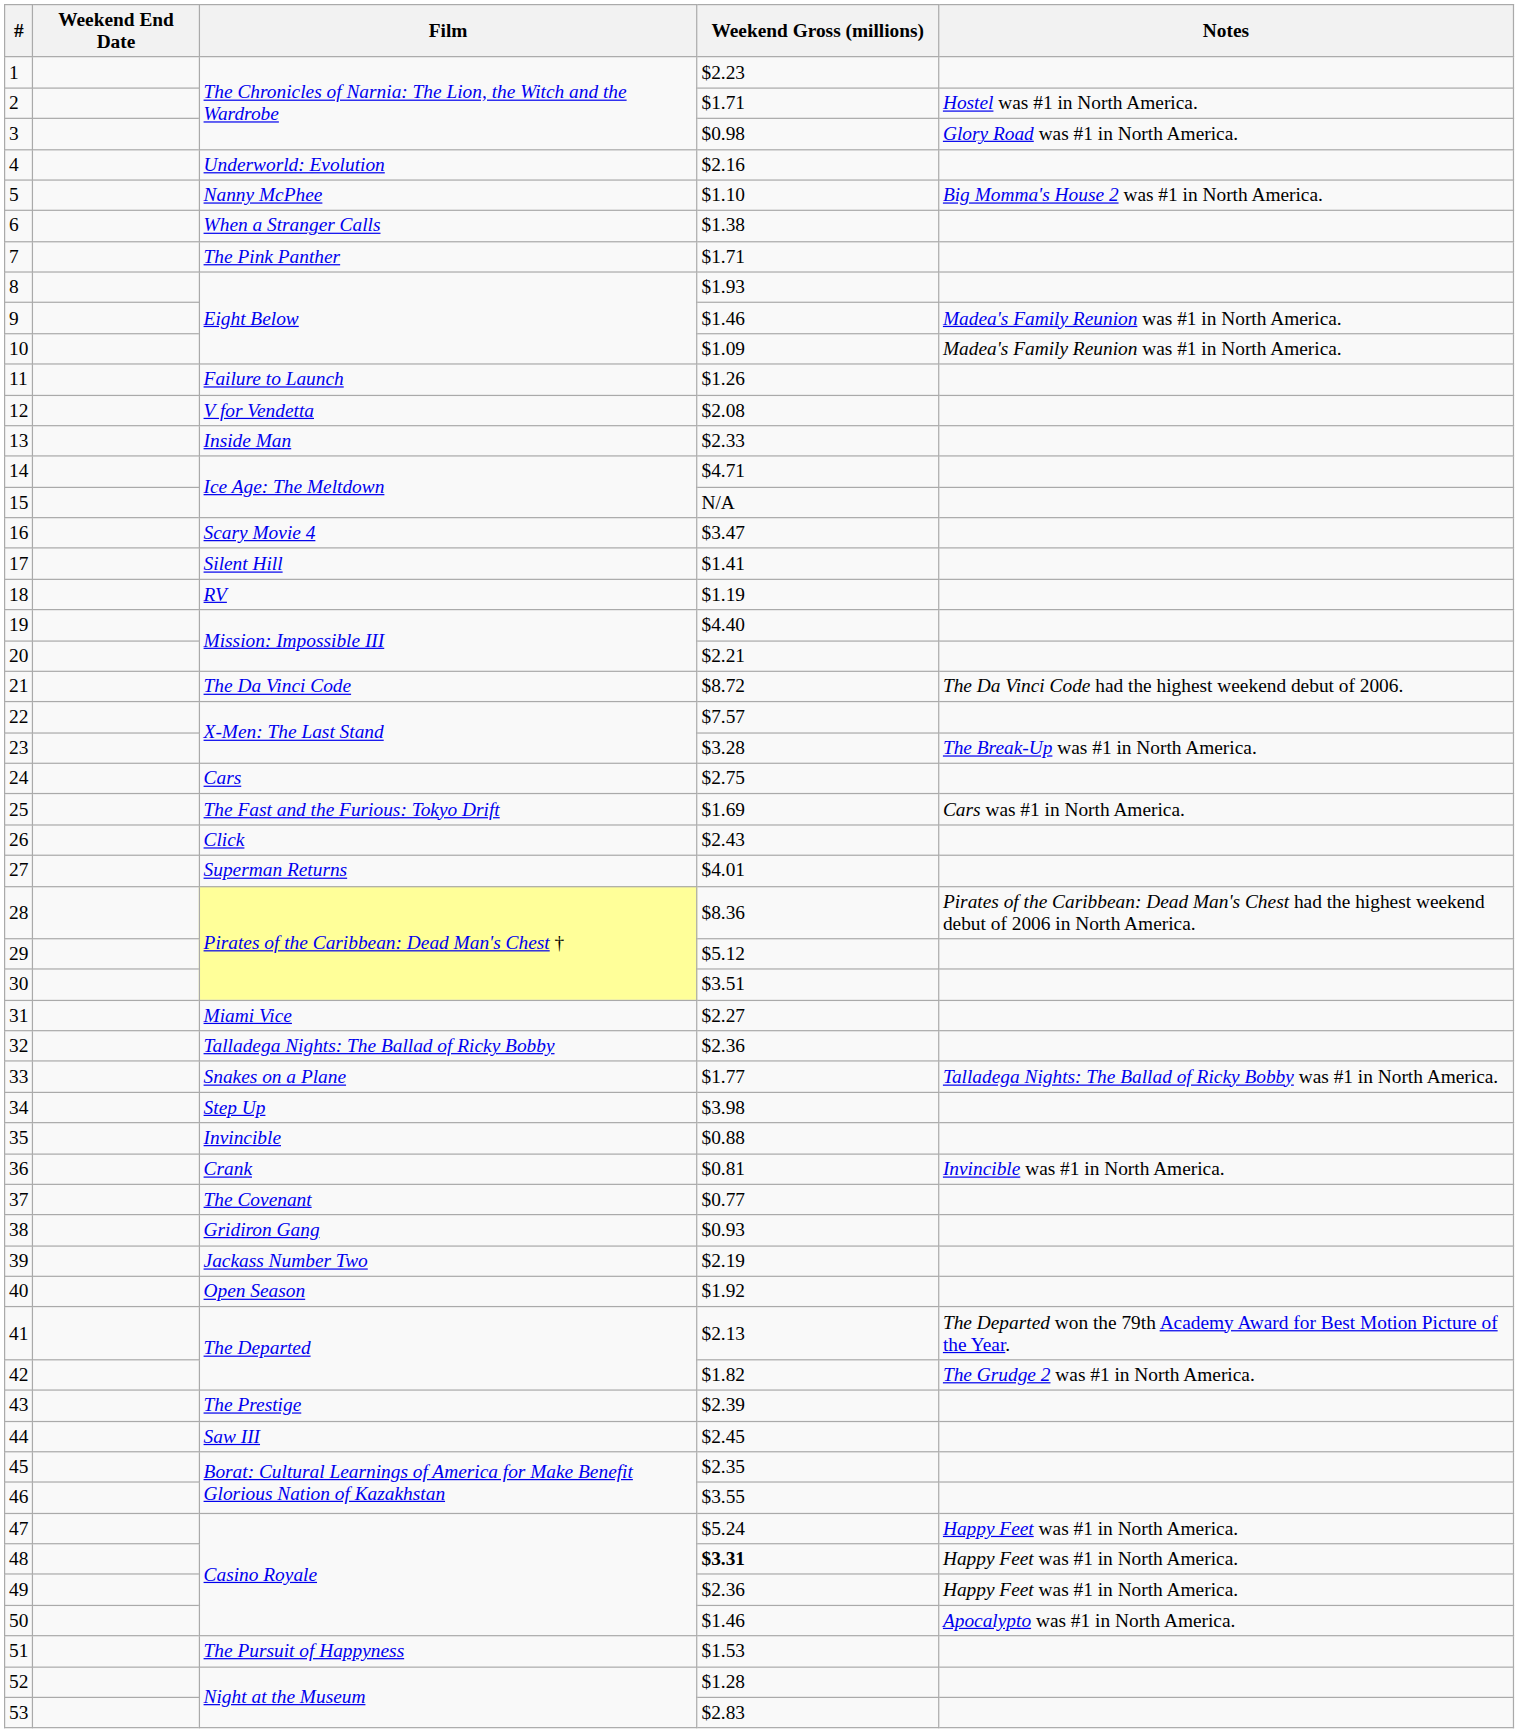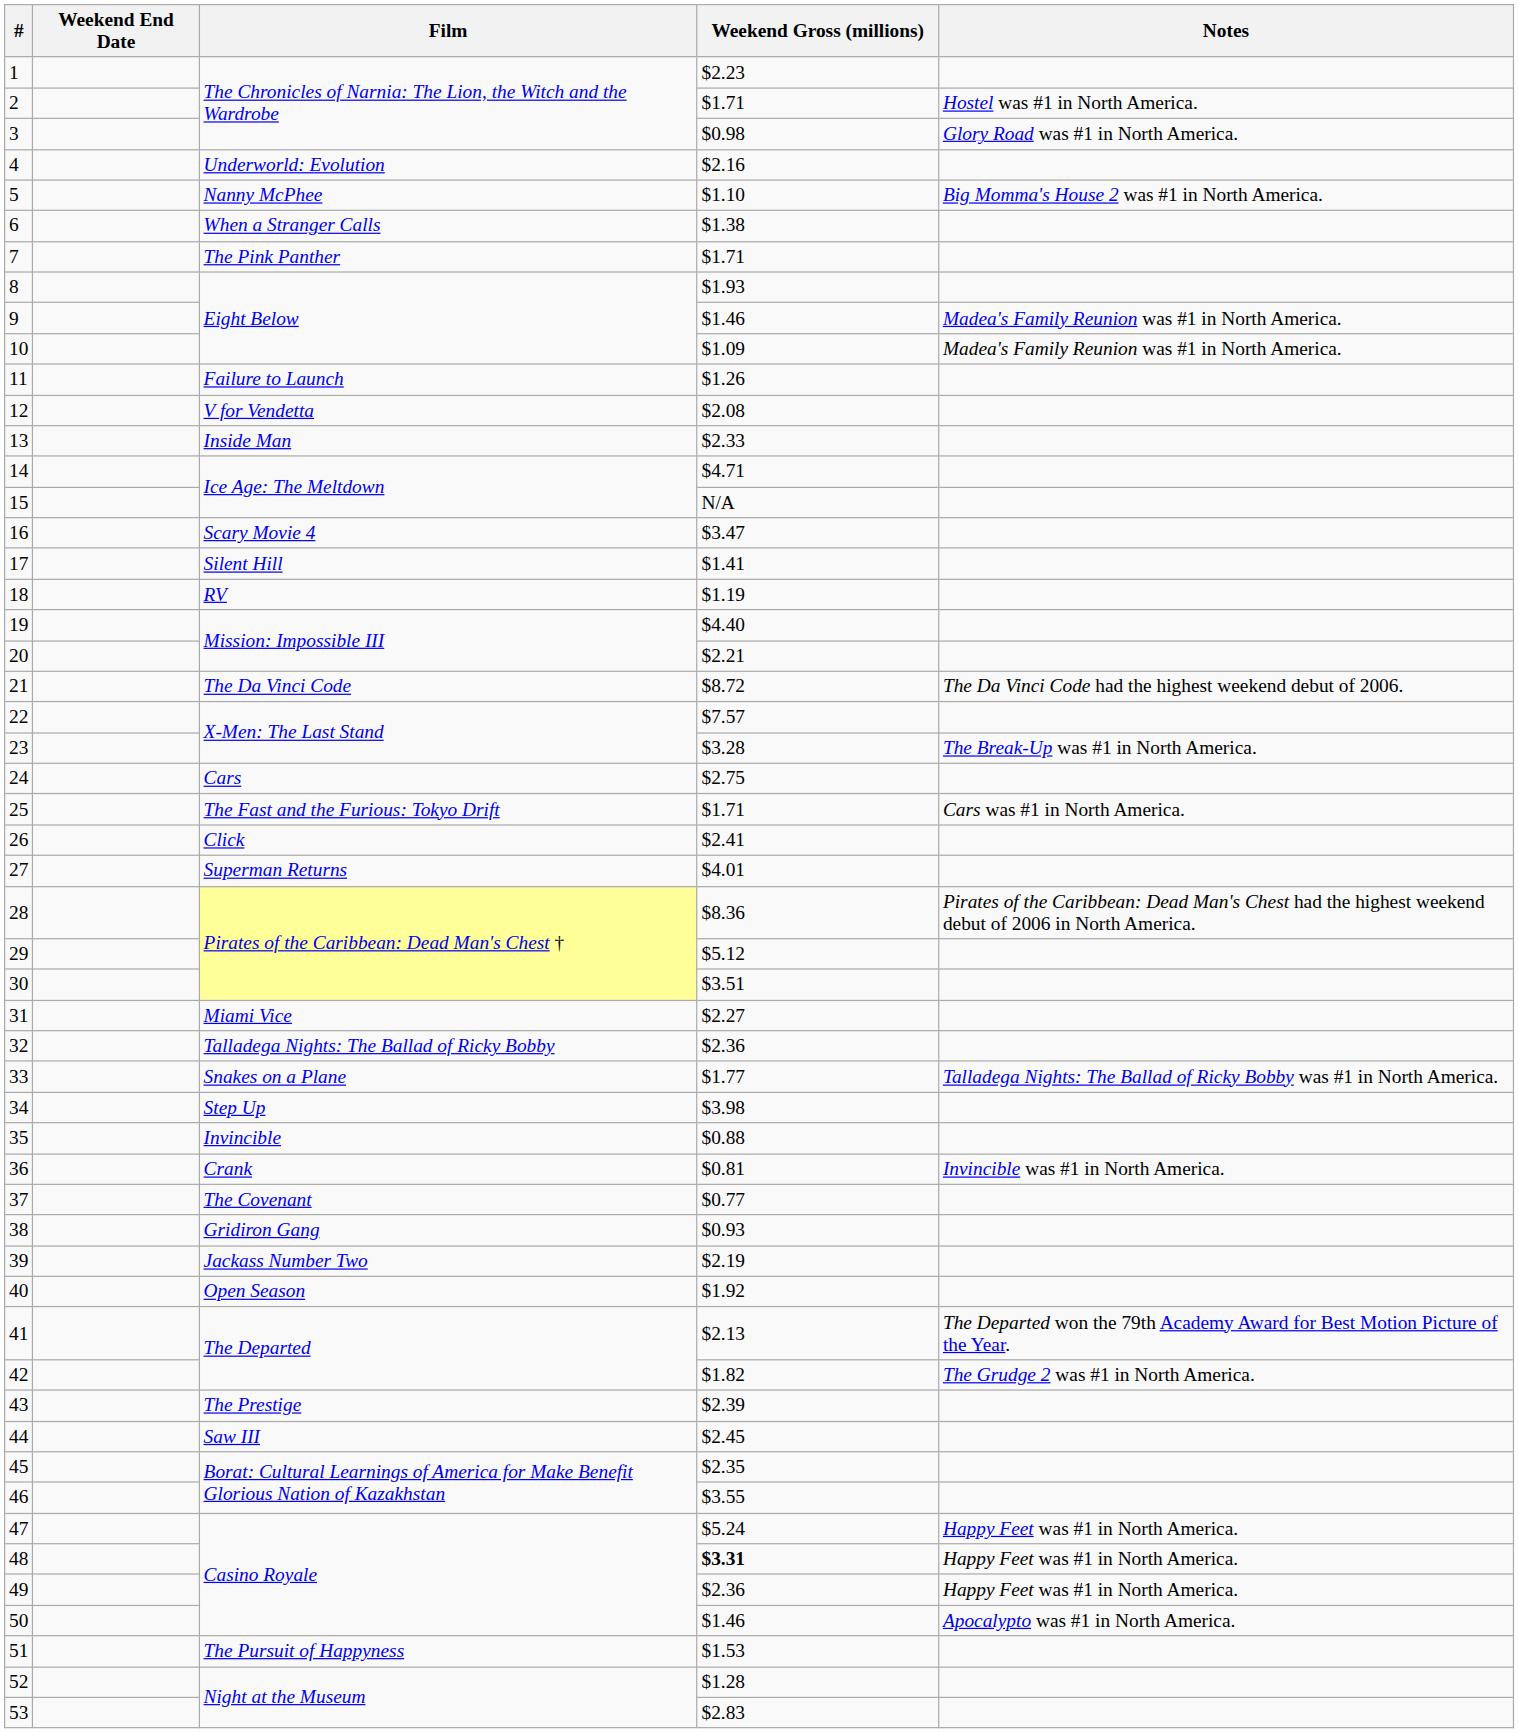25 | Weekend Gross (millions): $1.69 -> $1.71
26 | Weekend Gross (millions): $2.43 -> $2.41
